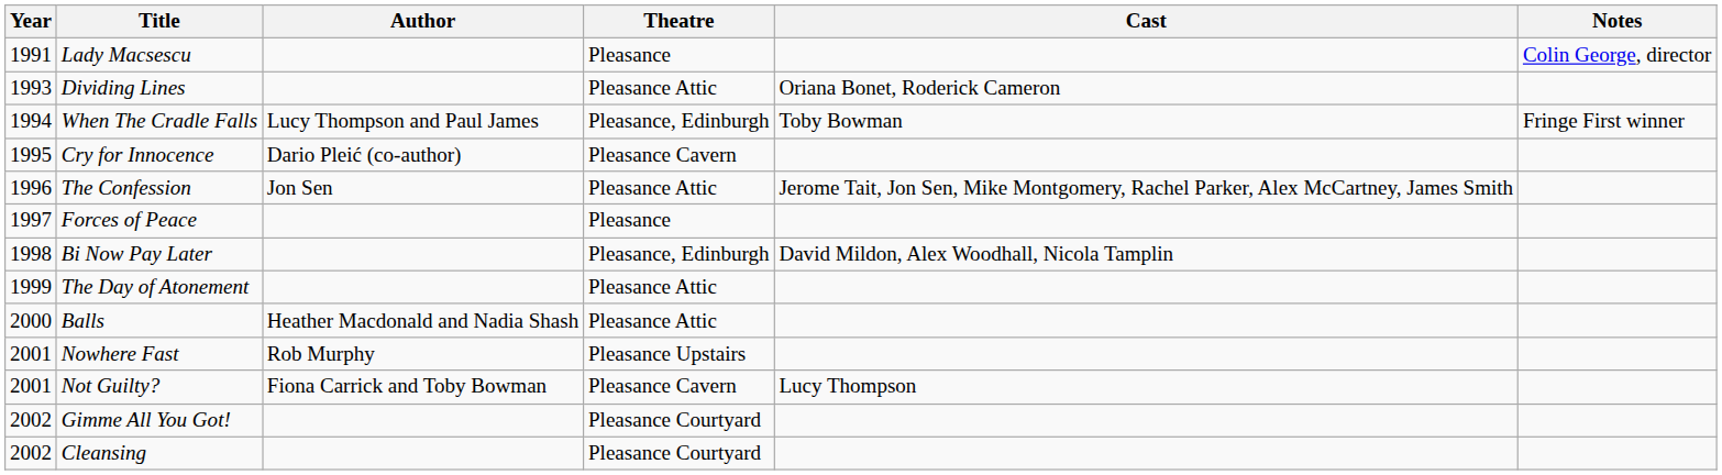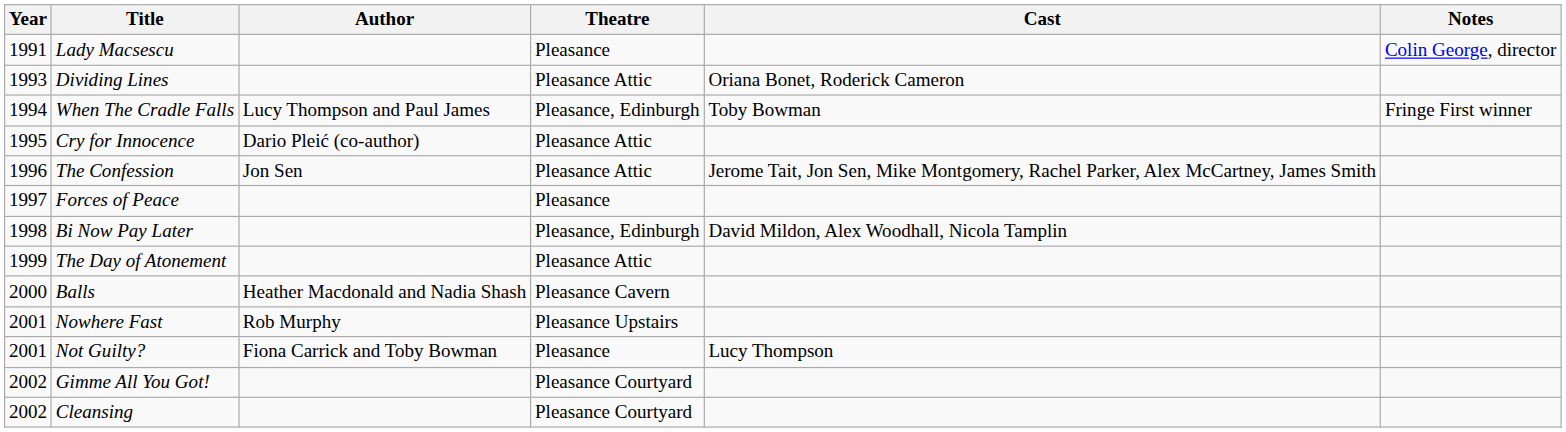Cry for Innocence | Theatre: Pleasance Cavern -> Pleasance Attic
Balls | Theatre: Pleasance Attic -> Pleasance Cavern
Not Guilty? | Theatre: Pleasance Cavern -> Pleasance
